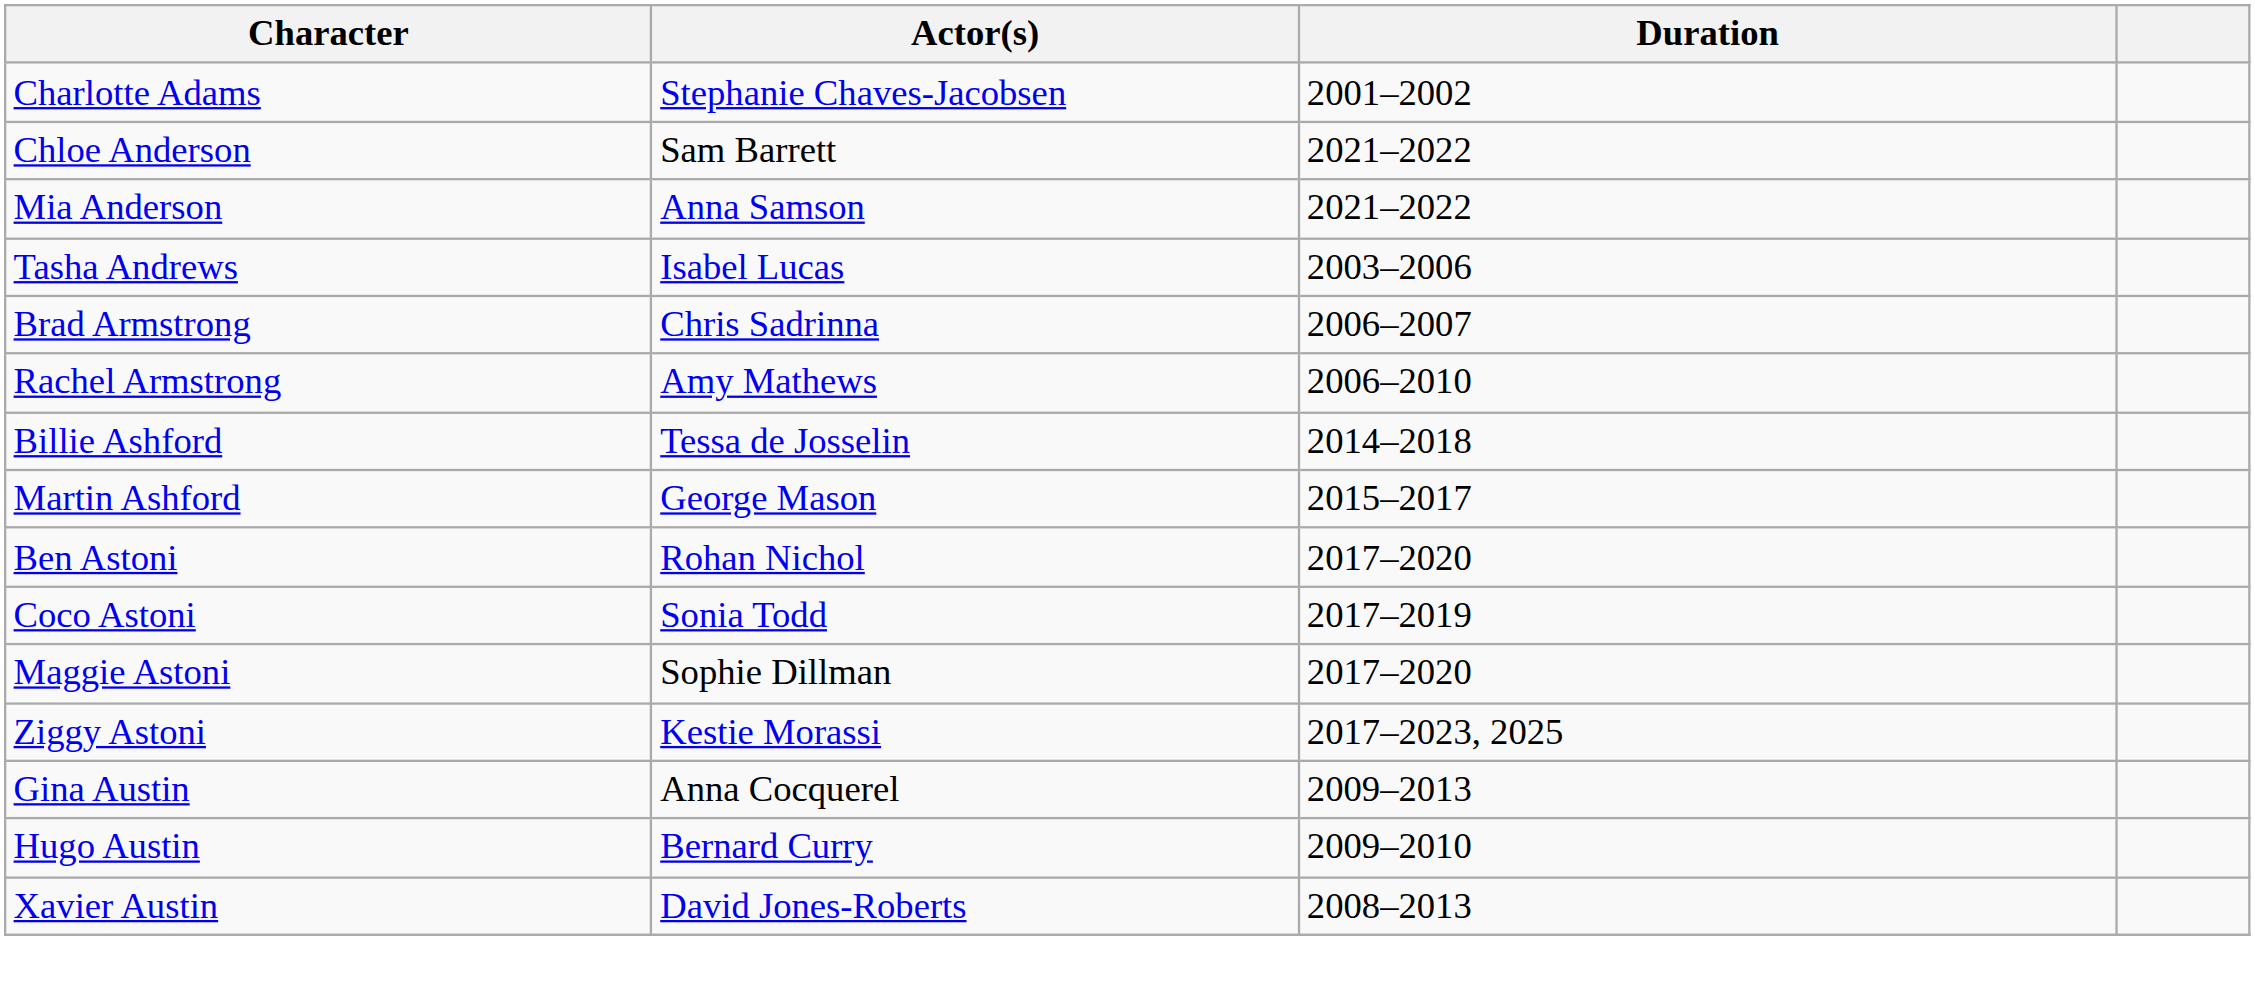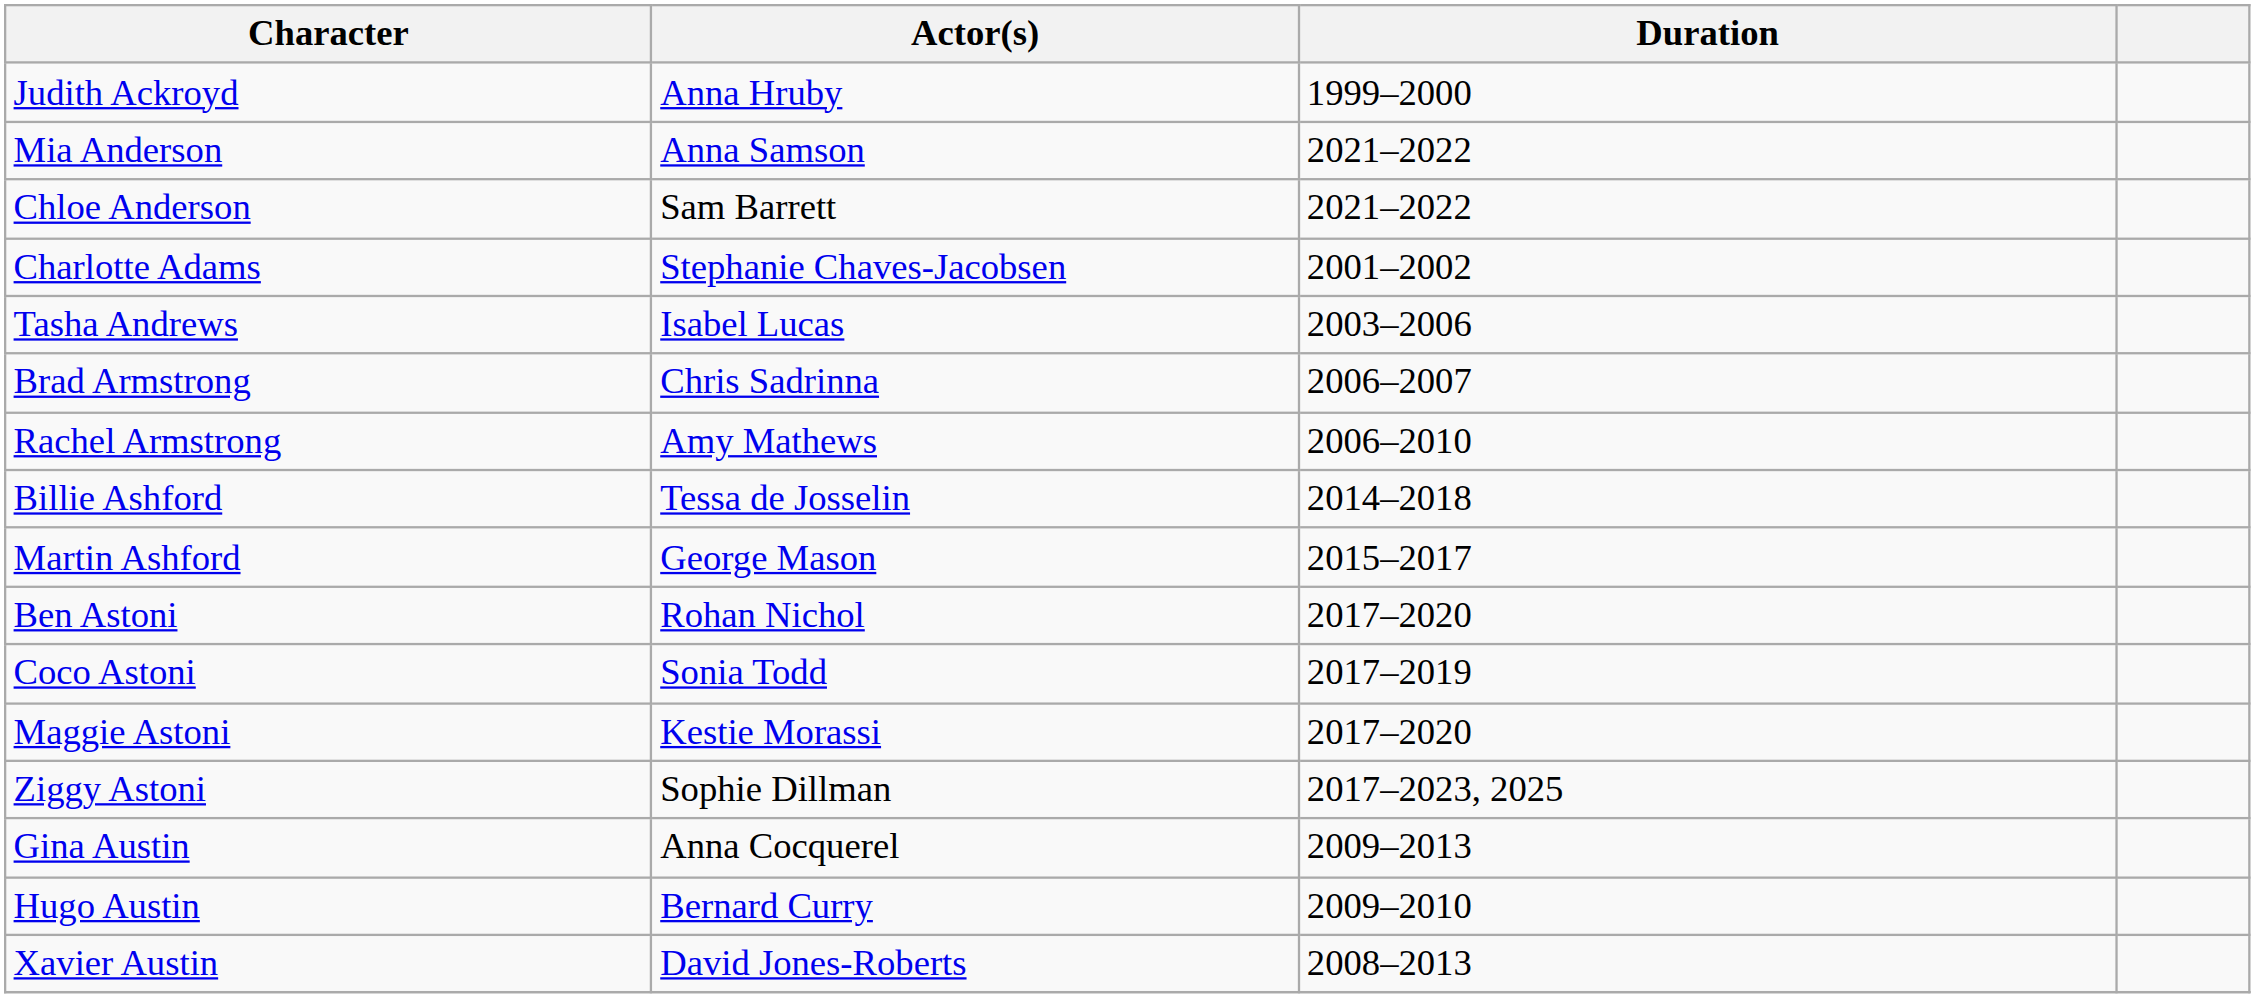+ row: Judith Ackroyd | Anna Hruby | 1999–2000
rows swapped: Charlotte Adams <-> Mia Anderson
Maggie Astoni | Actor(s): Sophie Dillman -> Kestie Morassi
Ziggy Astoni | Actor(s): Kestie Morassi -> Sophie Dillman
